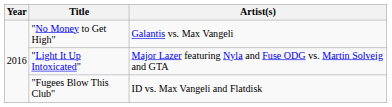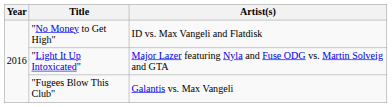"No Money to Get High" | Artist(s): Galantis vs. Max Vangeli -> ID vs. Max Vangeli and Flatdisk
"Fugees Blow This Club" | Artist(s): ID vs. Max Vangeli and Flatdisk -> Galantis vs. Max Vangeli
